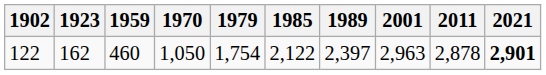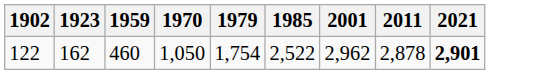- column: 1989 | 2,397
122 | 1985: 2,122 -> 2,522
122 | 2001: 2,963 -> 2,962
